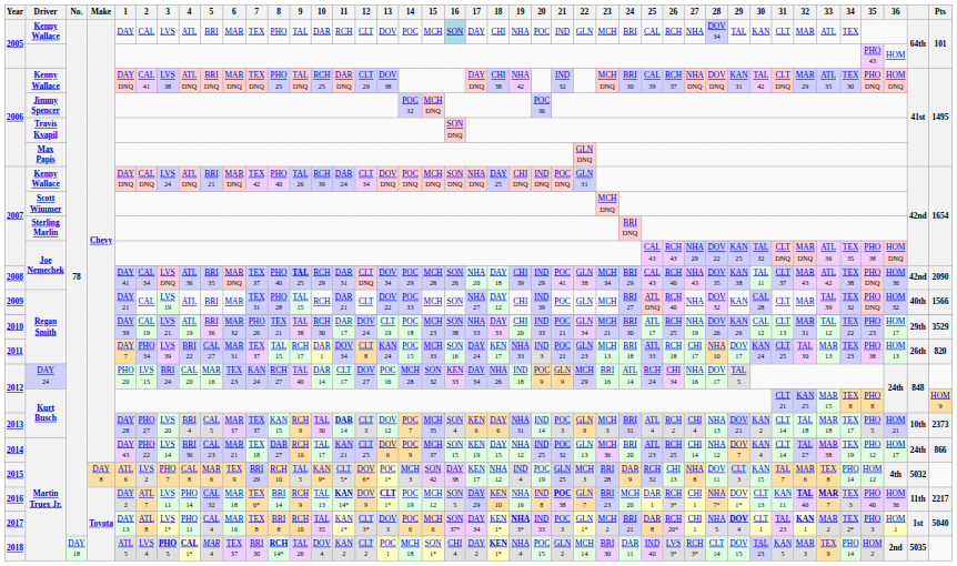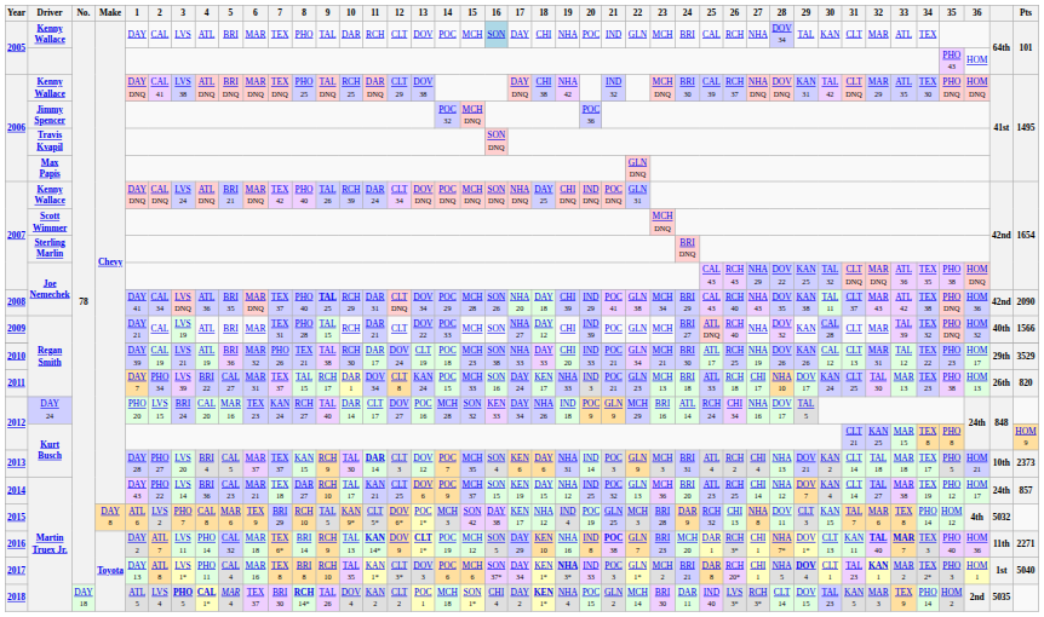2014 | Pts: 866 -> 857
2016 | Pts: 2217 -> 2271
